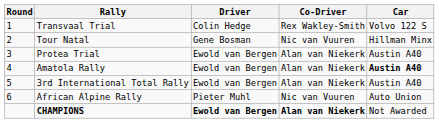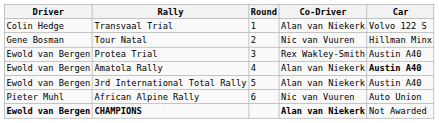columns swapped: Round <-> Driver
Transvaal Trial | Co-Driver: Rex Wakley-Smith -> Alan van Niekerk
Protea Trial | Co-Driver: Alan van Niekerk -> Rex Wakley-Smith
